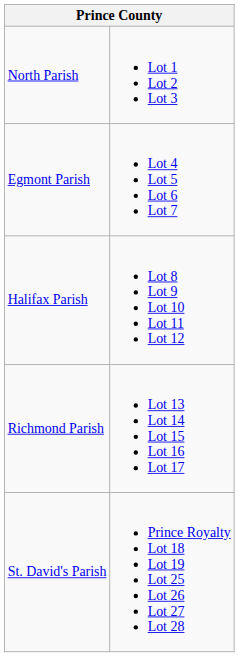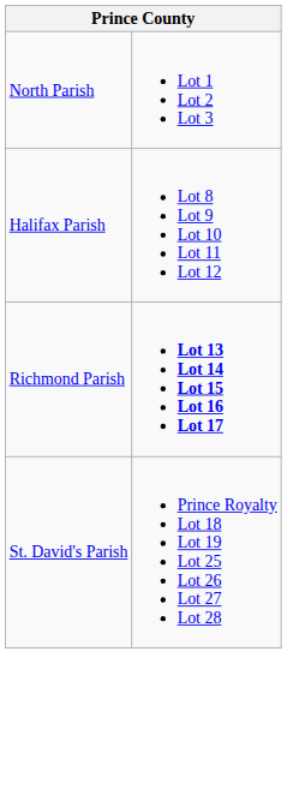- row: Egmont Parish | Lot 4 Lot 5 Lot 6 Lot 7
Richmond Parish | column 2: normal -> bold
